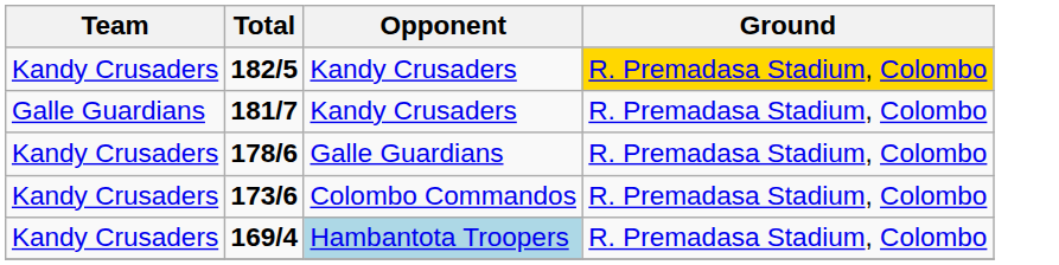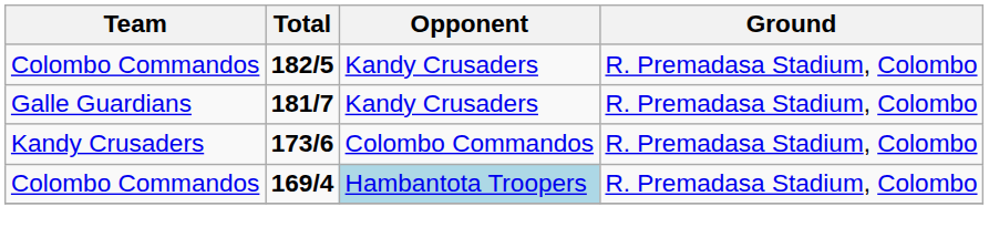182/5 | Team: Kandy Crusaders -> Colombo Commandos
182/5 | Ground: gold background -> no background
- row: Kandy Crusaders | 178/6 | Galle Guardians | R. Premadasa Stadium, Colombo
169/4 | Team: Kandy Crusaders -> Colombo Commandos
